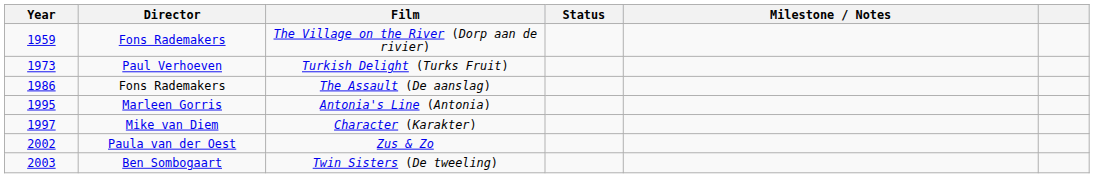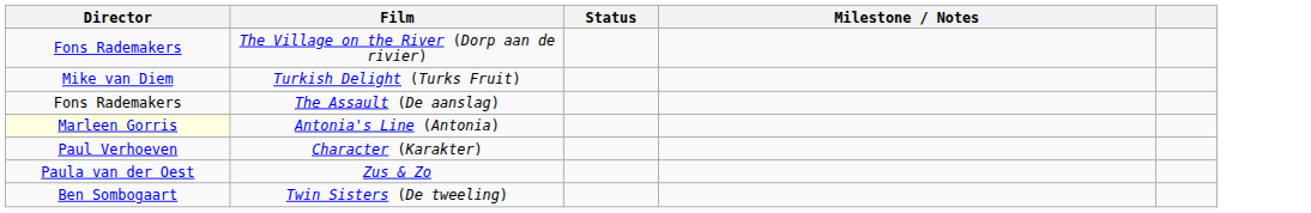- column: Year | 1959 | 1973 | 1986 | 1995 | 1997 | 2002 | 2003
Turkish Delight (Turks Fruit) | Director: Paul Verhoeven -> Mike van Diem
Antonia's Line (Antonia) | Director: no background -> lightyellow background
Character (Karakter) | Director: Mike van Diem -> Paul Verhoeven
